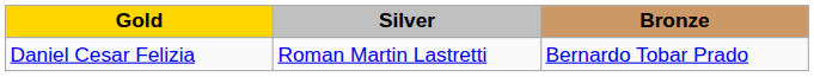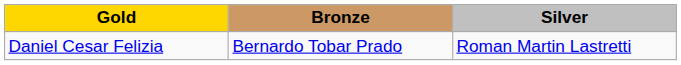columns swapped: Silver <-> Bronze
